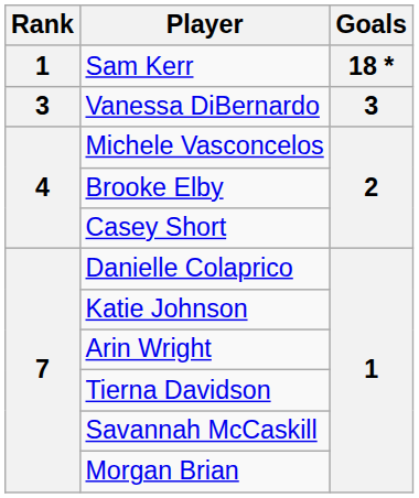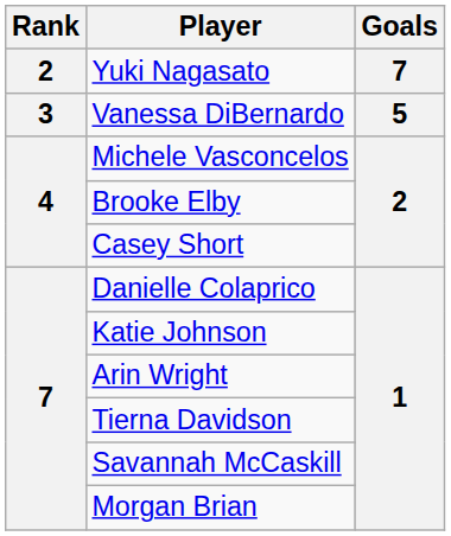- row: 1 | Sam Kerr | 18 *
+ row: 2 | Yuki Nagasato | 7
Vanessa DiBernardo | Goals: 3 -> 5
